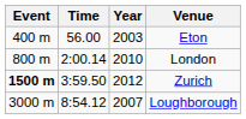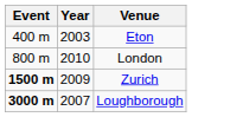- column: Time | 56.00 | 2:00.14 | 3:59.50 | 8:54.12
Zurich | Year: 2012 -> 2009
Loughborough | Event: normal -> bold
